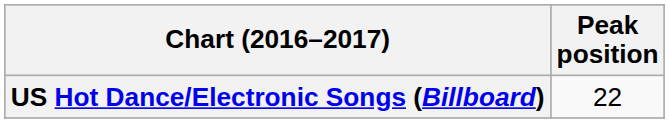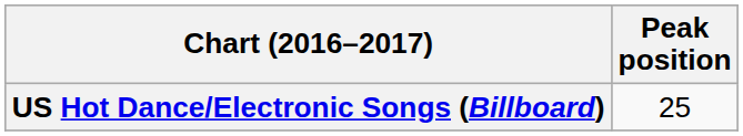US Hot Dance/Electronic Songs (Billboard) | Peak position: 22 -> 25
